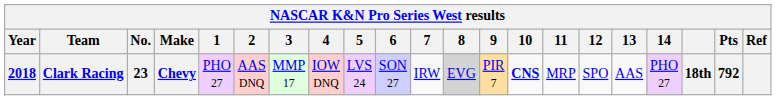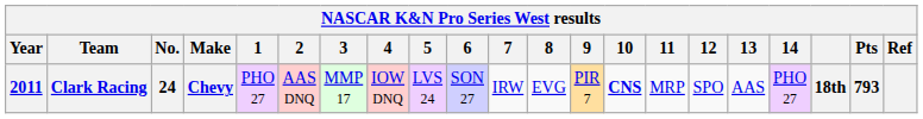Clark Racing | Year: 2018 -> 2011
Clark Racing | No.: 23 -> 24
Clark Racing | 8: lightgrey background -> no background
Clark Racing | Pts: 792 -> 793
